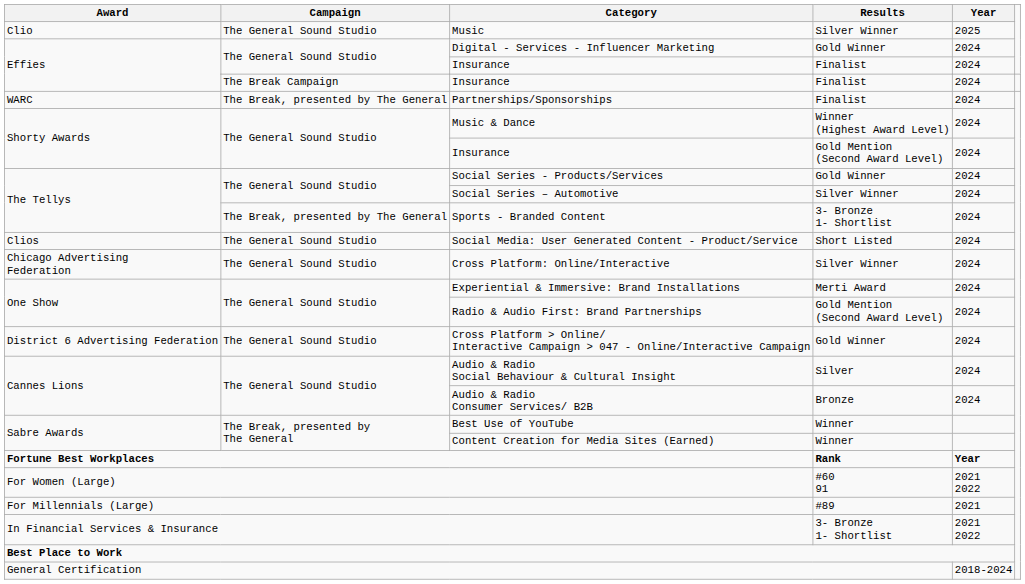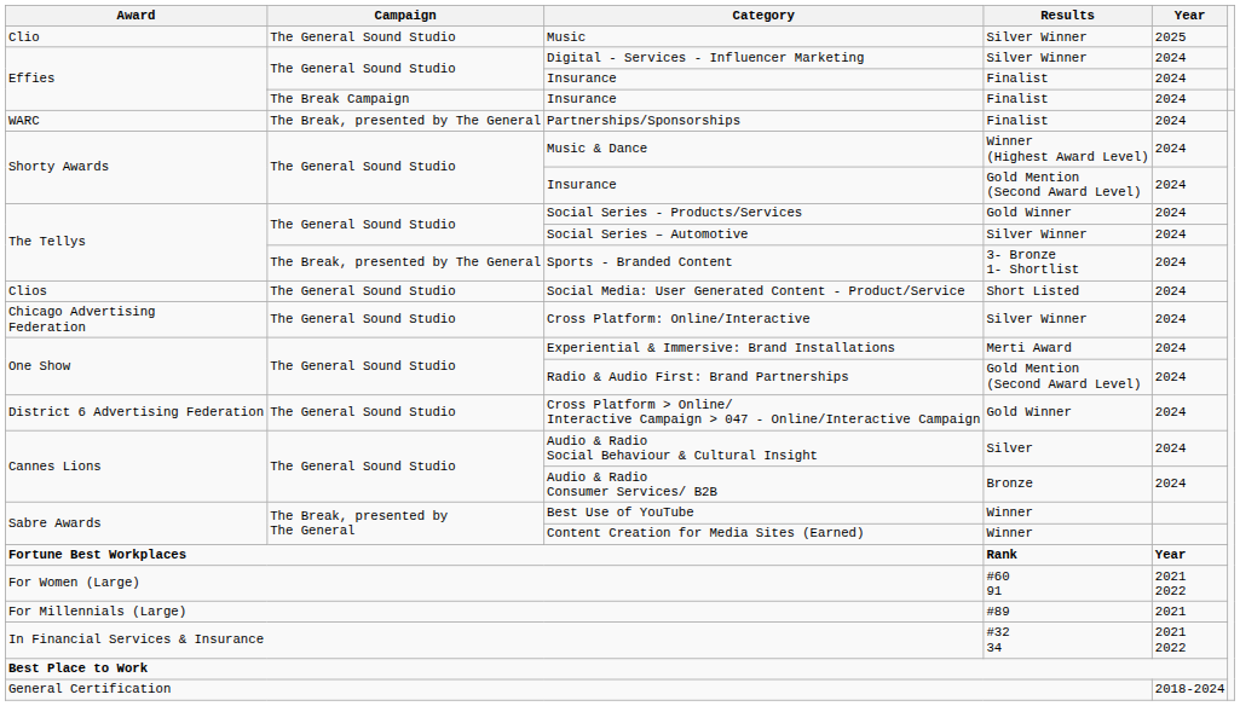Digital - Services - Influencer Marketing | Results: Gold Winner -> Silver Winner
In Financial Services & Insurance | Results: 3- Bronze 1- Shortlist -> #32 34
